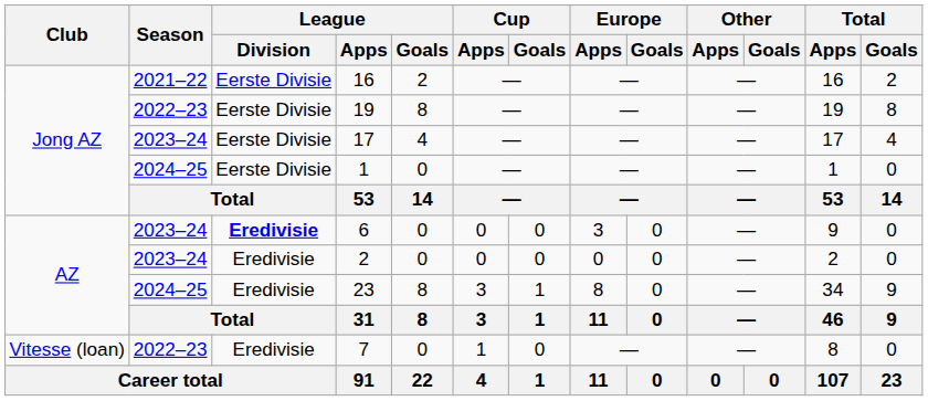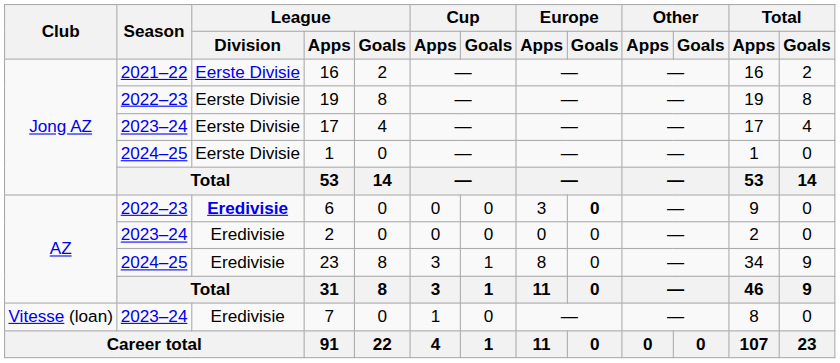6 | Season: 2023–24 -> 2022–23
6 | Europe / Goals: normal -> bold
7 | Season: 2022–23 -> 2023–24
